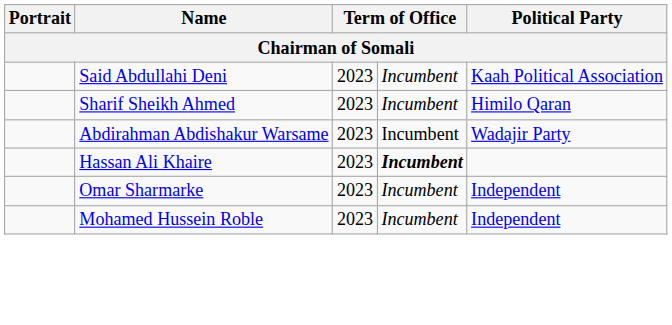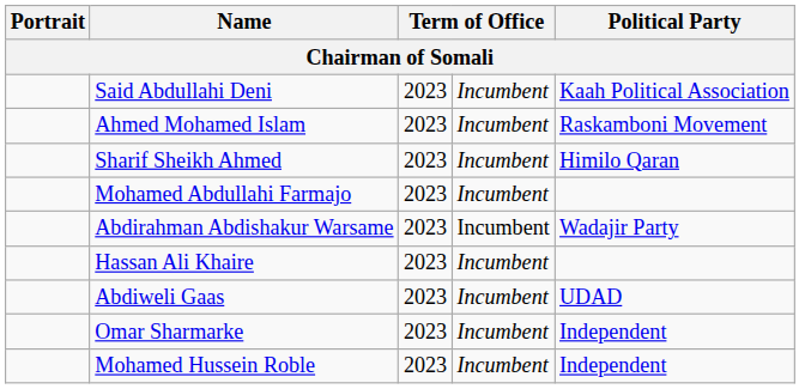+ row: Ahmed Mohamed Islam | 2023 | Incumbent | Raskamboni Movement
+ row: Mohamed Abdullahi Farmajo | 2023 | Incumbent
Hassan Ali Khaire | column 4: bold -> normal
+ row: Abdiweli Gaas | 2023 | Incumbent | UDAD
